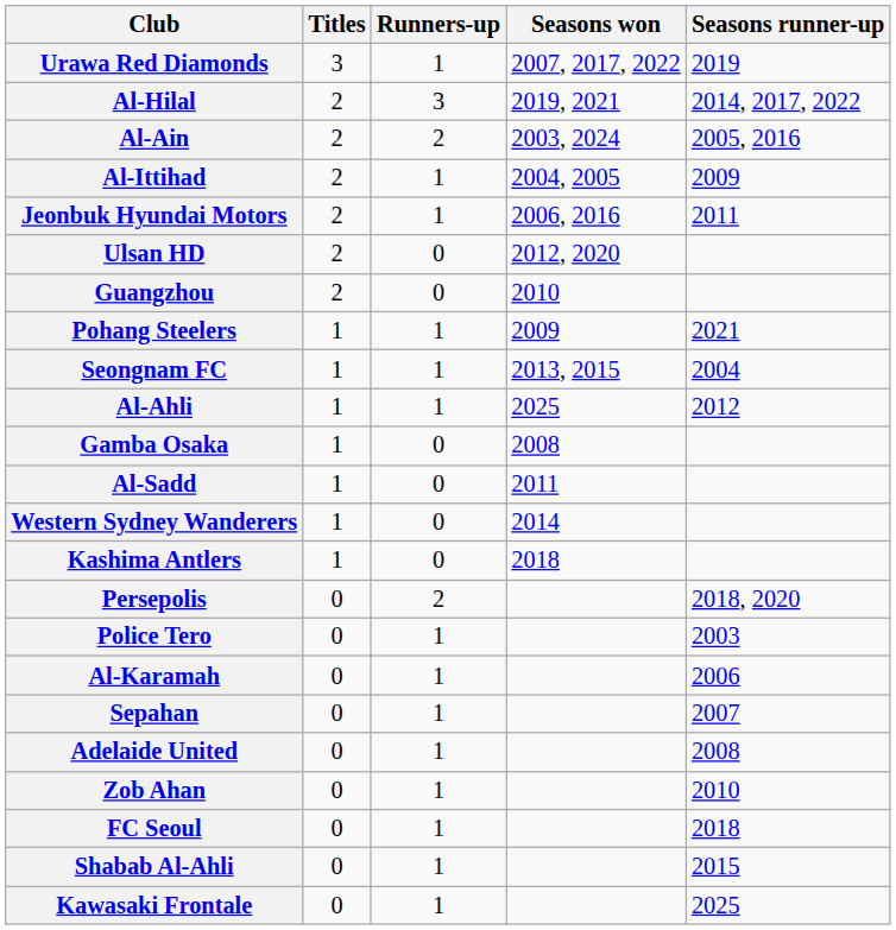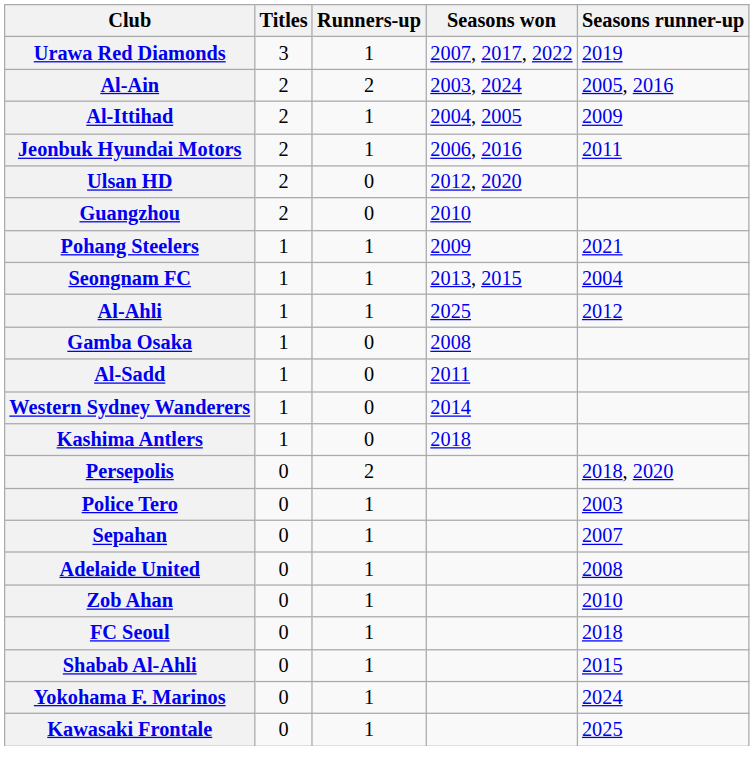- row: Al-Hilal | 2 | 3 | 2019, 2021 | 2014, 2017, 2022
- row: Al-Karamah | 0 | 1 | 2006
+ row: Yokohama F. Marinos | 0 | 1 | 2024
